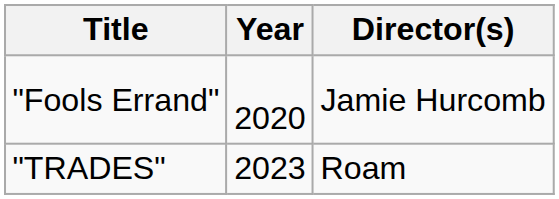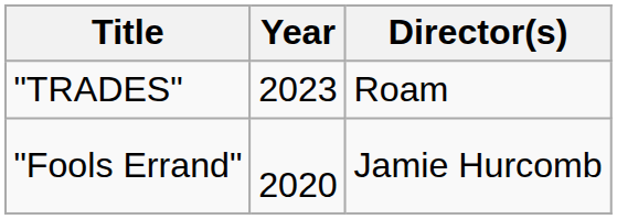rows swapped: "Fools Errand" <-> "TRADES"
